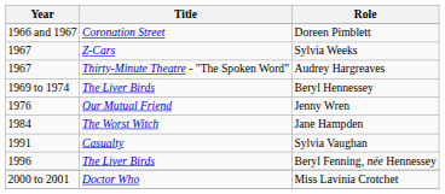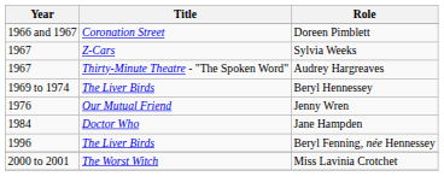Jane Hampden | Title: The Worst Witch -> Doctor Who
- row: 1991 | Casualty | Sylvia Vaughan
Miss Lavinia Crotchet | Title: Doctor Who -> The Worst Witch
